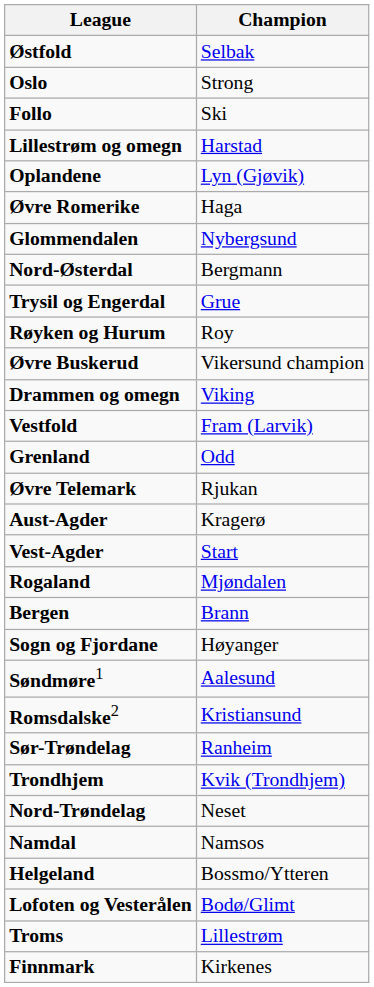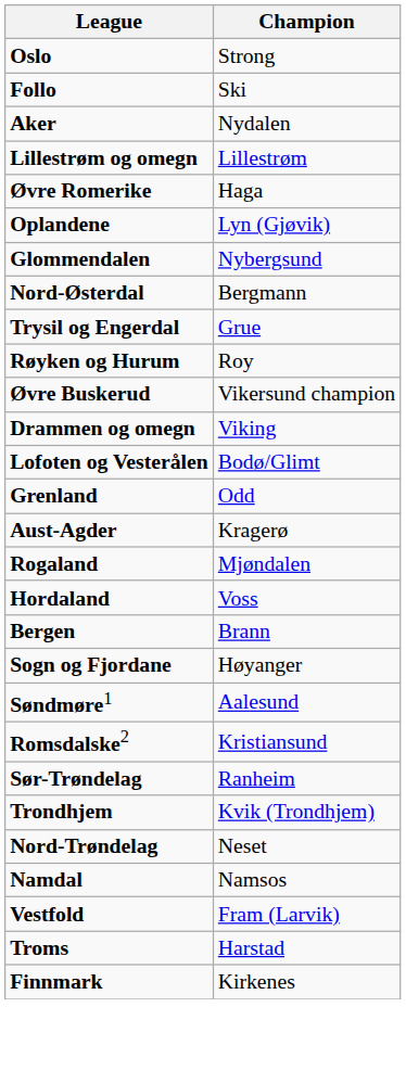- row: Østfold | Selbak
+ row: Aker | Nydalen
Lillestrøm og omegn | Champion: Harstad -> Lillestrøm
rows swapped: Øvre Romerike <-> Oplandene
rows swapped: Vestfold <-> Lofoten og Vesterålen
- row: Øvre Telemark | Rjukan
- row: Vest-Agder | Start
+ row: Hordaland | Voss
- row: Helgeland | Bossmo/Ytteren
Troms | Champion: Lillestrøm -> Harstad
